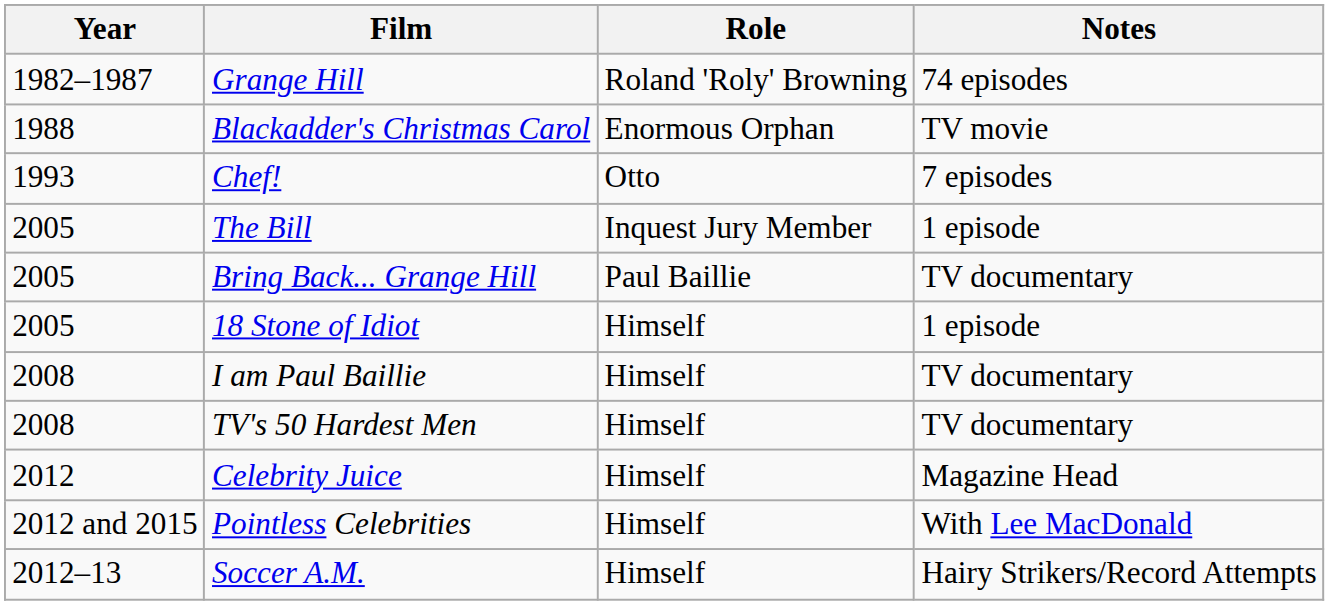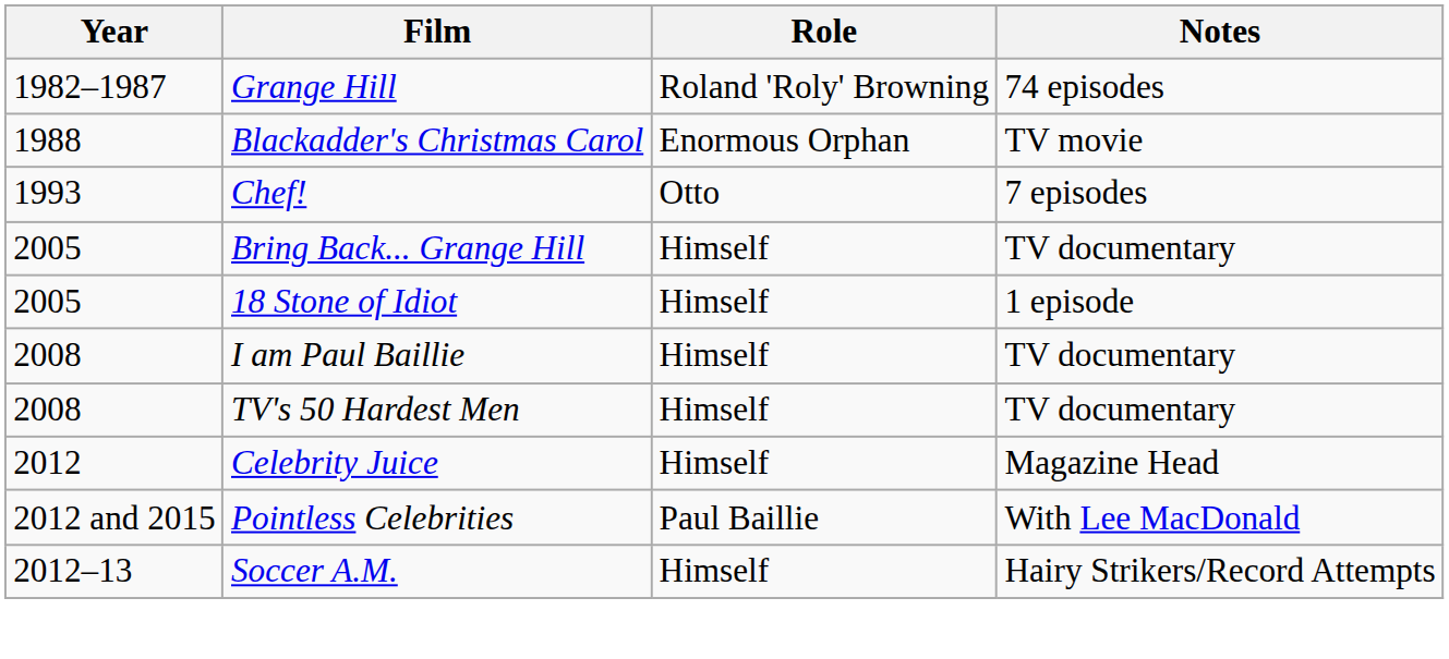- row: 2005 | The Bill | Inquest Jury Member | 1 episode
Bring Back... Grange Hill | Role: Paul Baillie -> Himself
Pointless Celebrities | Role: Himself -> Paul Baillie
